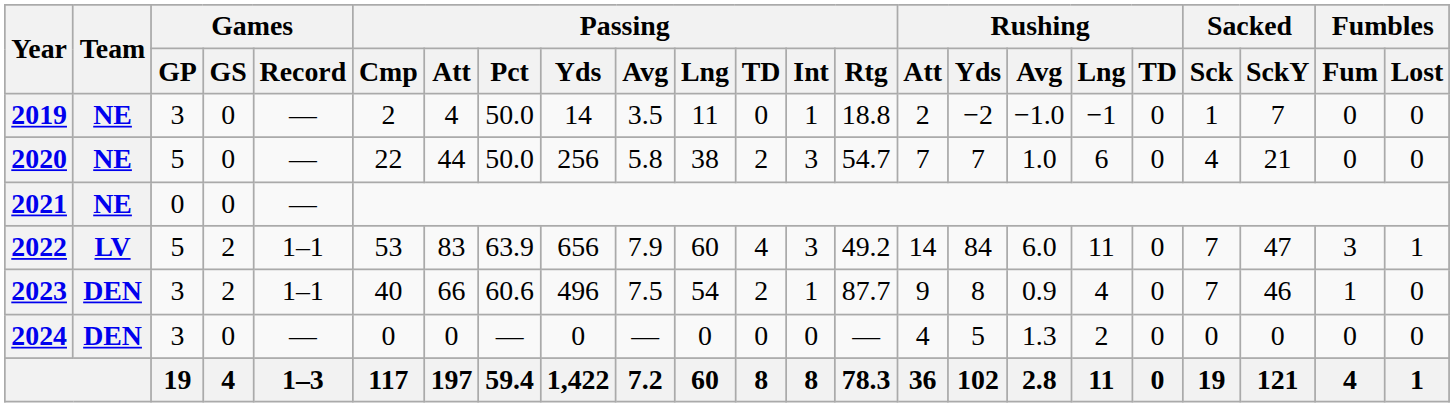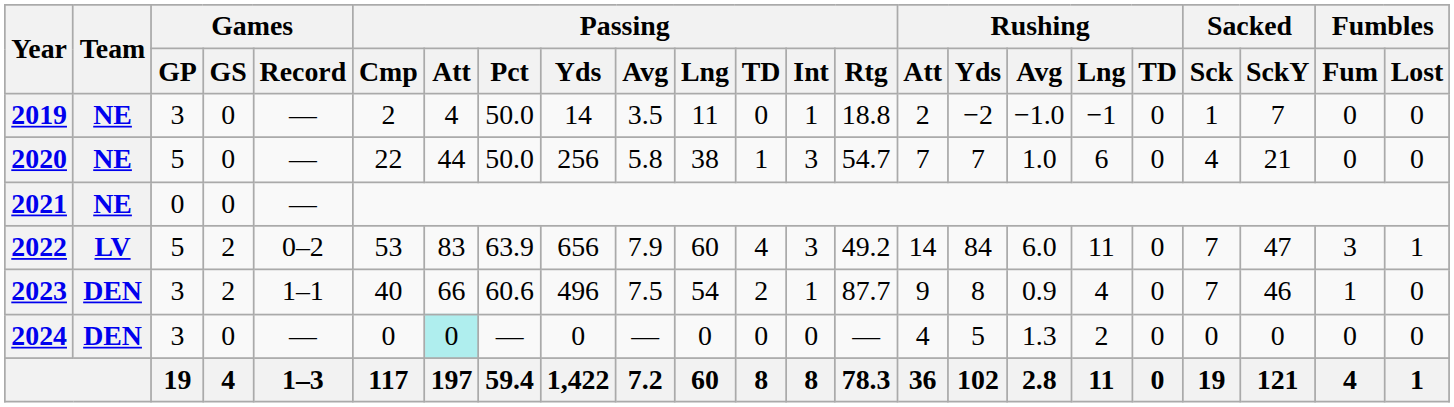2020 | Passing / TD: 2 -> 1
2022 | Games / Record: 1–1 -> 0–2
2024 | Passing / Att: no background -> paleturquoise background
